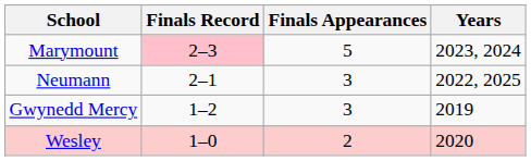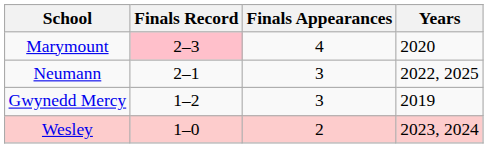Marymount | Finals Appearances: 5 -> 4
Marymount | Years: 2023, 2024 -> 2020
Wesley | Years: 2020 -> 2023, 2024
